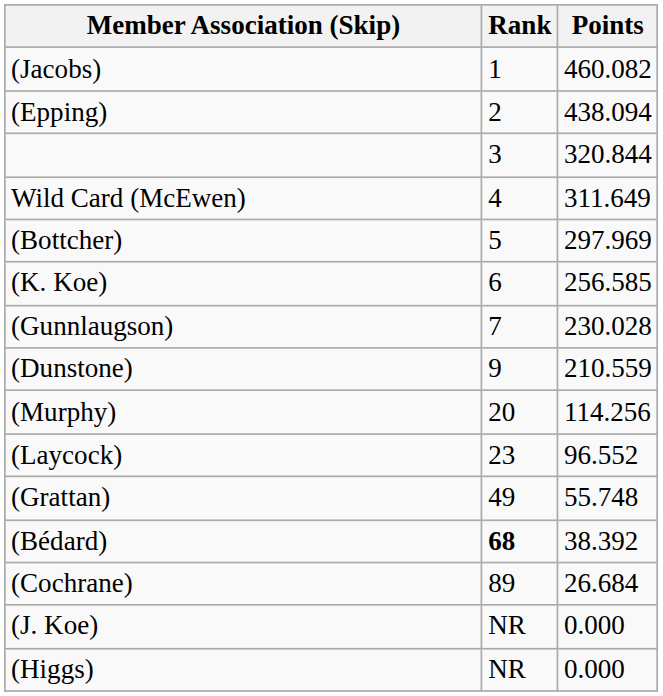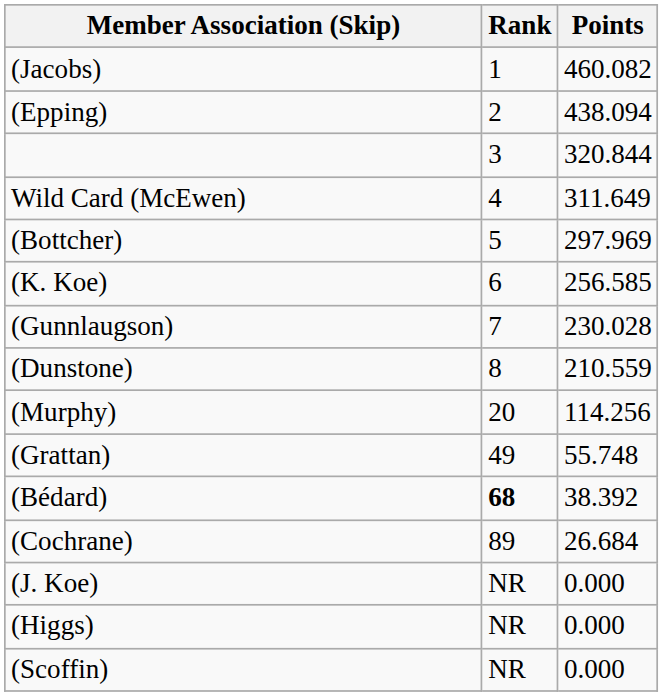(Dunstone) | Rank: 9 -> 8
- row: (Laycock) | 23 | 96.552
+ row: (Scoffin) | NR | 0.000
